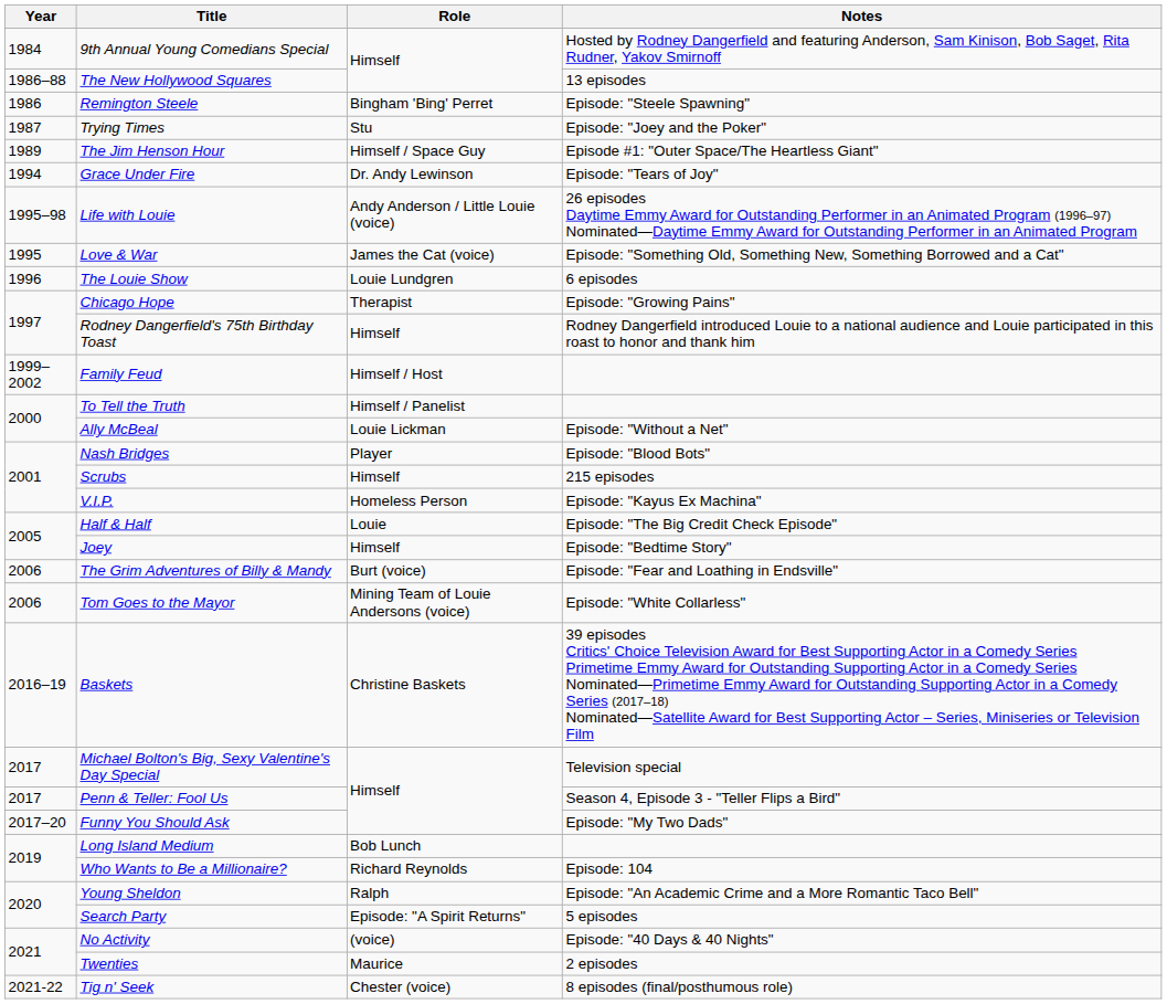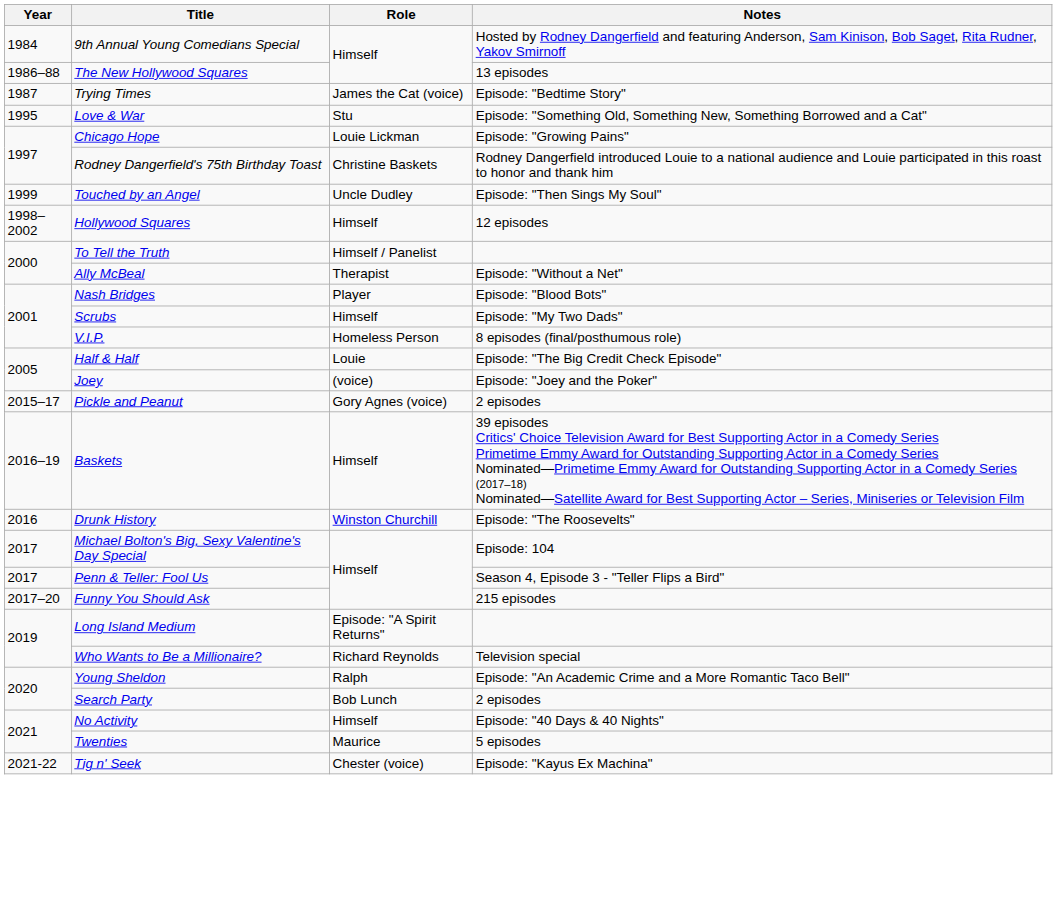- row: 1986 | Remington Steele | Bingham 'Bing' Perret | Episode: "Steele Spawning"
Trying Times | Role: Stu -> James the Cat (voice)
Trying Times | Notes: Episode: "Joey and the Poker" -> Episode: "Bedtime Story"
- row: 1989 | The Jim Henson Hour | Himself / Space Guy | Episode #1: "Outer Space/The Heartless Giant"
- row: 1994 | Grace Under Fire | Dr. Andy Lewinson | Episode: "Tears of Joy"
- row: 1995–98 | Life with Louie | Andy Anderson / Little Louie (voice) | 26 episodes Daytime Emmy Award for Outstanding Performer in an Animated Program (1996–97) Nominated—Daytime Emmy Award for Outstanding Performer in an Animated Program
Love & War | Role: James the Cat (voice) -> Stu
- row: 1996 | The Louie Show | Louie Lundgren | 6 episodes
Chicago Hope | Role: Therapist -> Louie Lickman
Rodney Dangerfield's 75th Birthday Toast | Role: Himself -> Christine Baskets
+ row: 1999 | Touched by an Angel | Uncle Dudley | Episode: "Then Sings My Soul"
+ row: 1998–2002 | Hollywood Squares | Himself | 12 episodes
- row: 1999–2002 | Family Feud | Himself / Host
Ally McBeal | Role: Louie Lickman -> Therapist
Scrubs | Notes: 215 episodes -> Episode: "My Two Dads"
V.I.P. | Notes: Episode: "Kayus Ex Machina" -> 8 episodes (final/posthumous role)
Joey | Role: Himself -> (voice)
Joey | Notes: Episode: "Bedtime Story" -> Episode: "Joey and the Poker"
- row: 2006 | The Grim Adventures of Billy & Mandy | Burt (voice) | Episode: "Fear and Loathing in Endsville"
- row: 2006 | Tom Goes to the Mayor | Mining Team of Louie Andersons (voice) | Episode: "White Collarless"
+ row: 2015–17 | Pickle and Peanut | Gory Agnes (voice) | 2 episodes
Baskets | Role: Christine Baskets -> Himself
+ row: 2016 | Drunk History | Winston Churchill | Episode: "The Roosevelts"
Michael Bolton's Big, Sexy Valentine's Day Special | Notes: Television special -> Episode: 104
Funny You Should Ask | Notes: Episode: "My Two Dads" -> 215 episodes
Long Island Medium | Role: Bob Lunch -> Episode: "A Spirit Returns"
Who Wants to Be a Millionaire? | Notes: Episode: 104 -> Television special
Search Party | Role: Episode: "A Spirit Returns" -> Bob Lunch
Search Party | Notes: 5 episodes -> 2 episodes
No Activity | Role: (voice) -> Himself
Twenties | Notes: 2 episodes -> 5 episodes
Tig n' Seek | Notes: 8 episodes (final/posthumous role) -> Episode: "Kayus Ex Machina"
